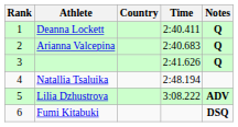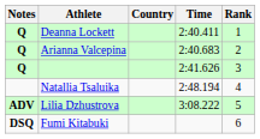columns swapped: Rank <-> Notes
